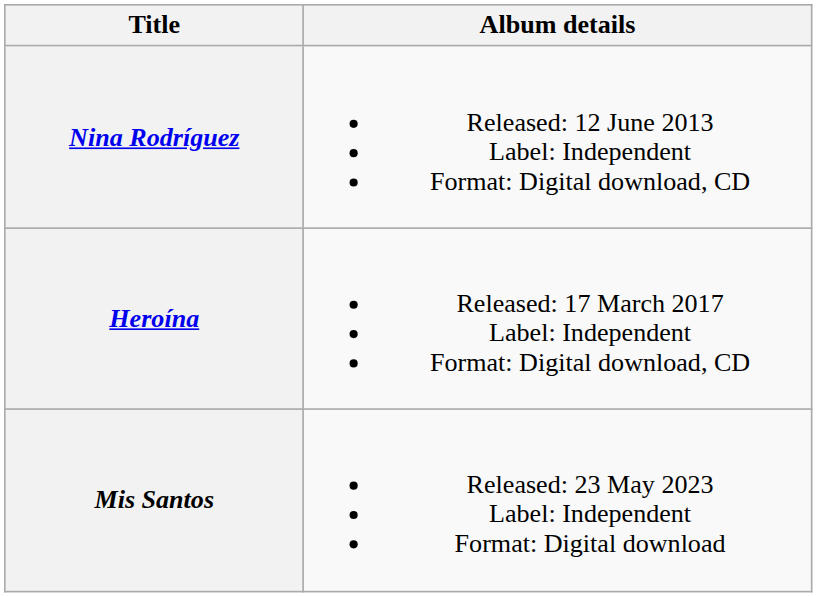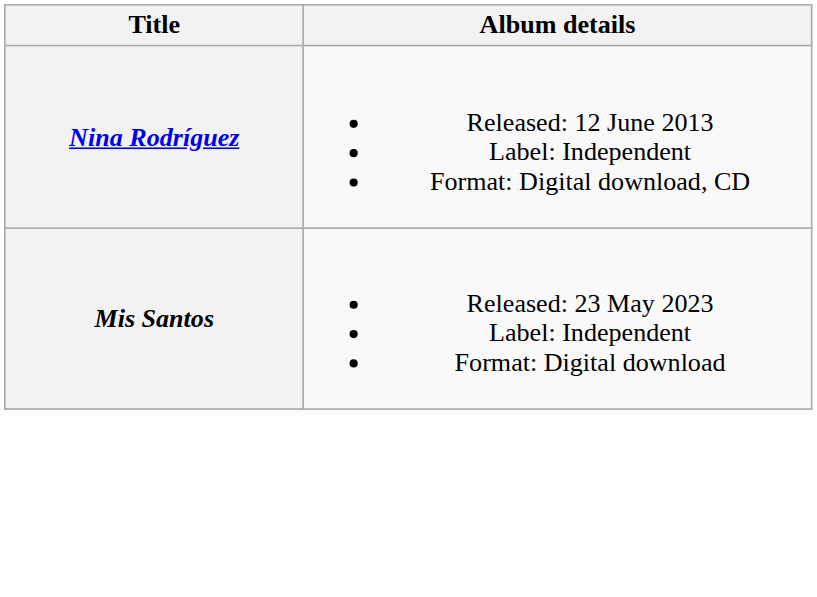- row: Heroína | Released: 17 March 2017 Label: Independent Format: Digital download, CD
